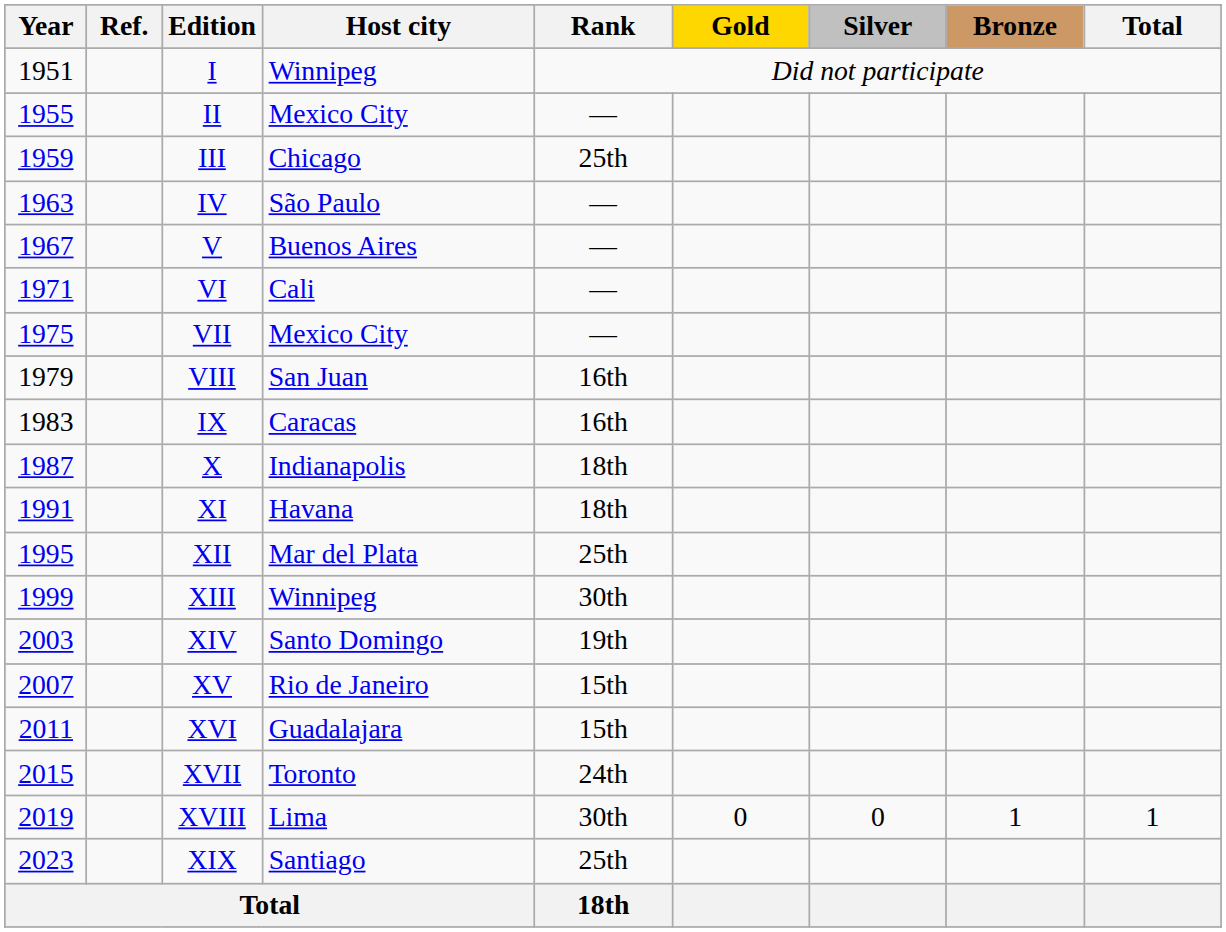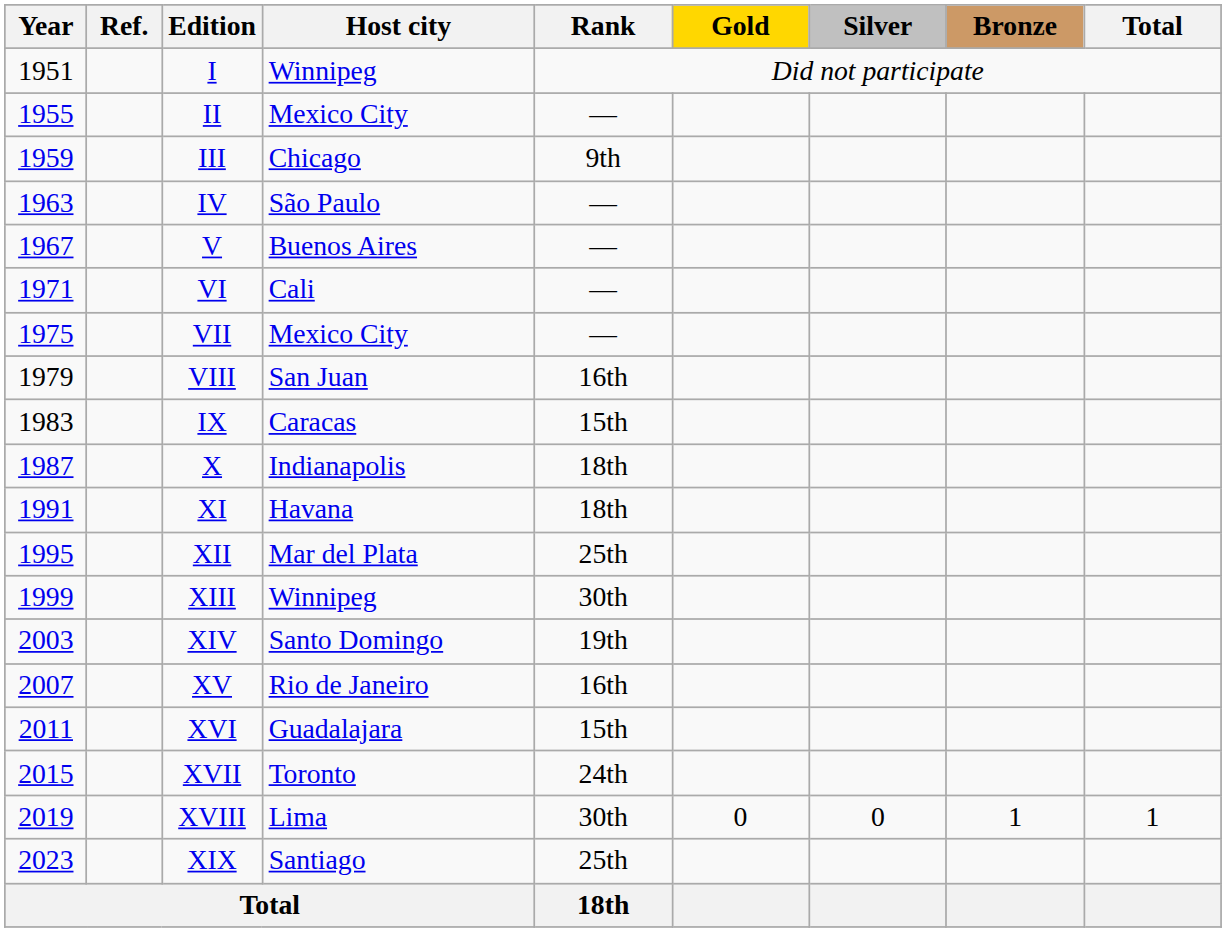III | Rank: 25th -> 9th
IX | Rank: 16th -> 15th
XV | Rank: 15th -> 16th
